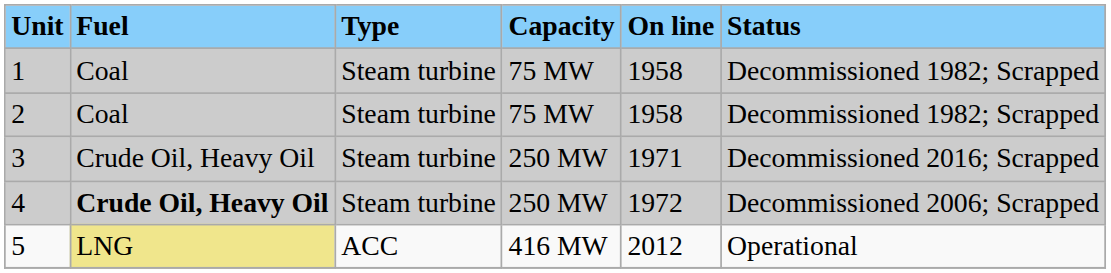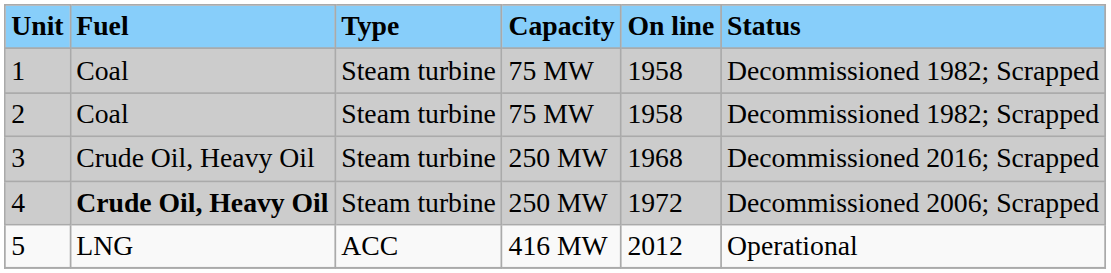3 | On line: 1971 -> 1968
5 | Fuel: khaki background -> no background
